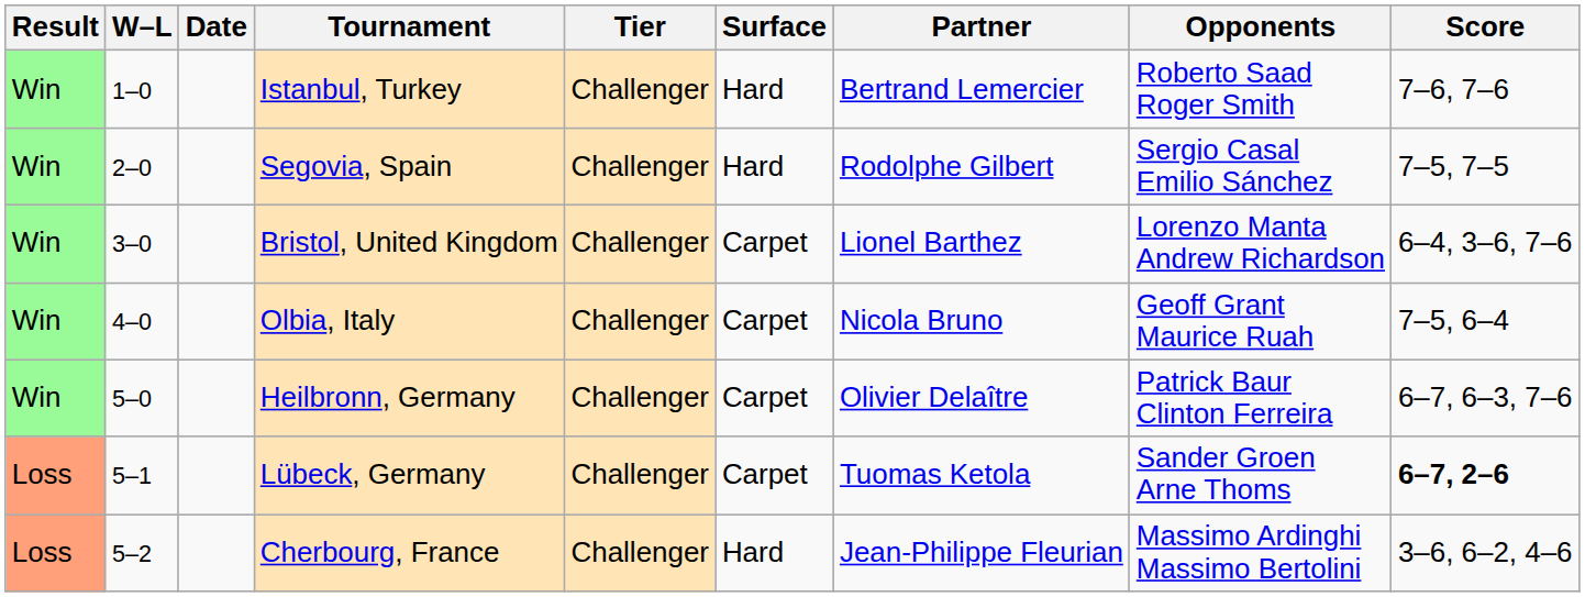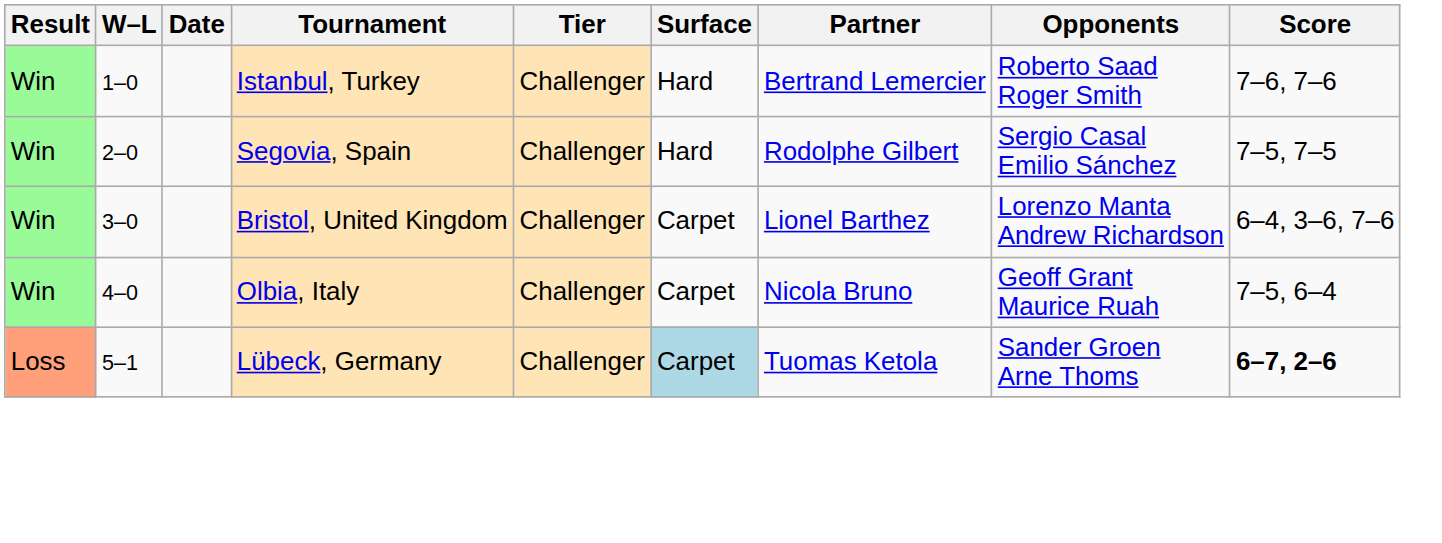- row: Win | 5–0 | Heilbronn, Germany | Challenger | Carpet | Olivier Delaître | Patrick Baur Clinton Ferreira | 6–7, 6–3, 7–6
Lübeck, Germany | Surface: no background -> lightblue background
- row: Loss | 5–2 | Cherbourg, France | Challenger | Hard | Jean-Philippe Fleurian | Massimo Ardinghi Massimo Bertolini | 3–6, 6–2, 4–6
